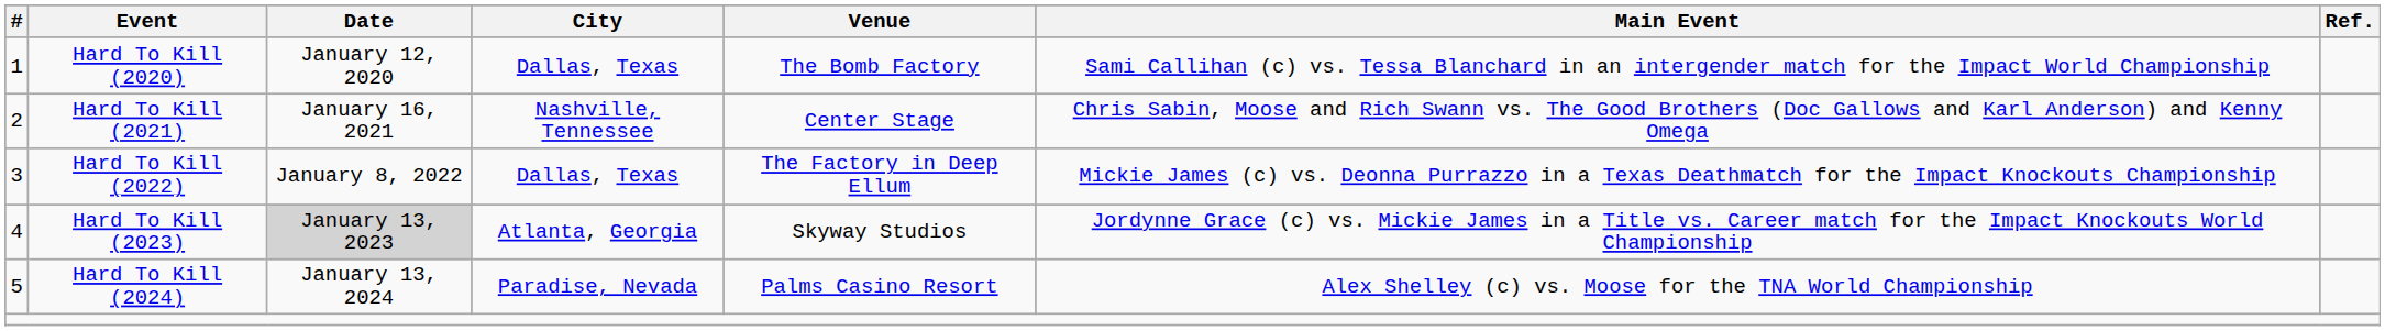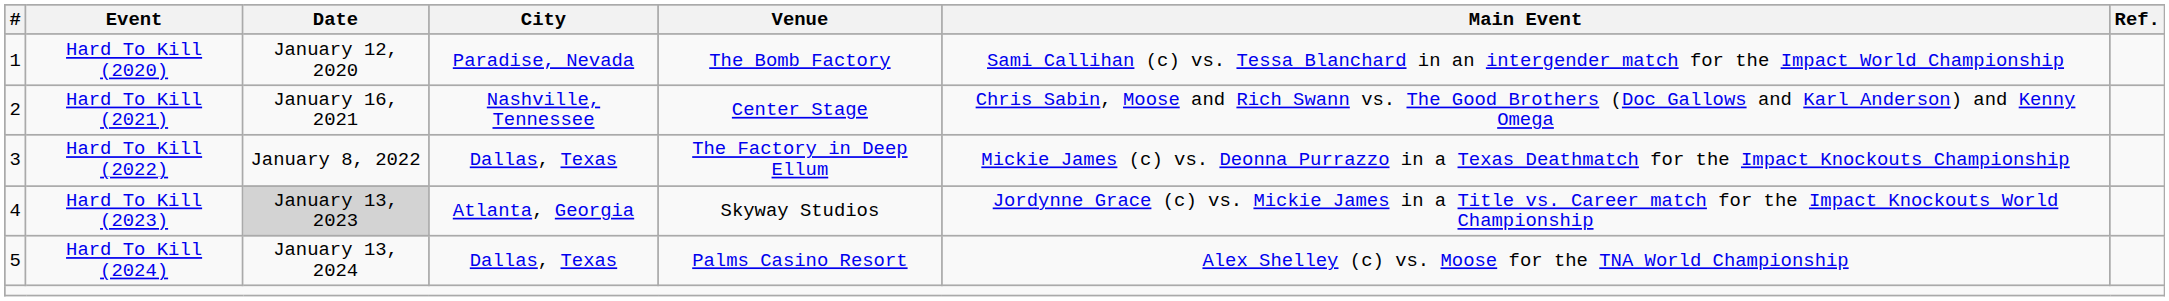Hard To Kill (2020) | City: Dallas, Texas -> Paradise, Nevada
Hard To Kill (2024) | City: Paradise, Nevada -> Dallas, Texas
